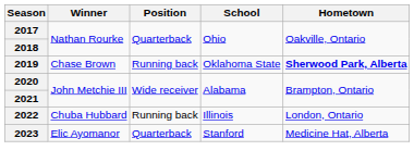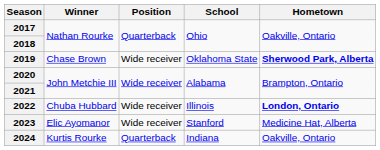2019 | Position: Running back -> Wide receiver
2022 | Position: Running back -> Wide receiver
2022 | Hometown: normal -> bold
2023 | Position: Quarterback -> Wide receiver
+ row: 2024 | Kurtis Rourke | Quarterback | Indiana | Oakville, Ontario
